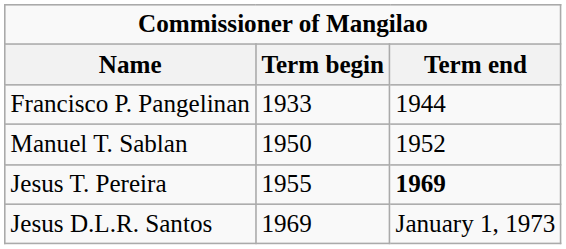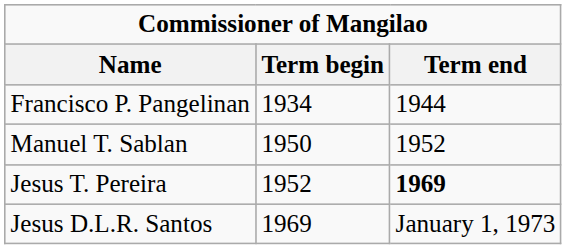Francisco P. Pangelinan | Term begin: 1933 -> 1934
Jesus T. Pereira | Term begin: 1955 -> 1952
